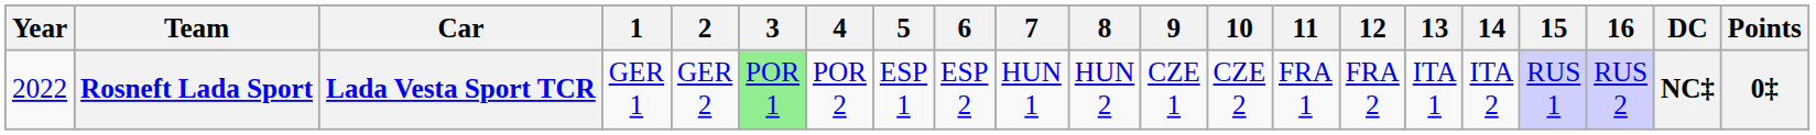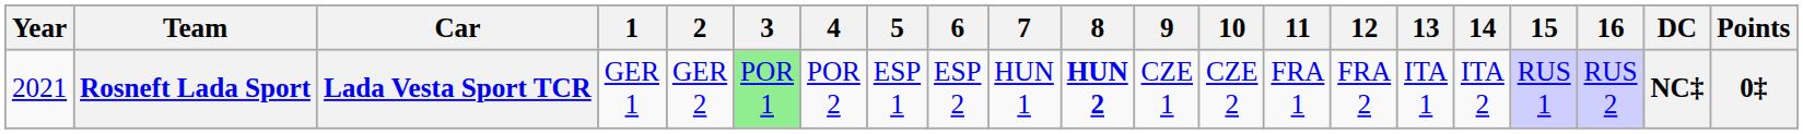Rosneft Lada Sport | Year: 2022 -> 2021
Rosneft Lada Sport | 8: normal -> bold
